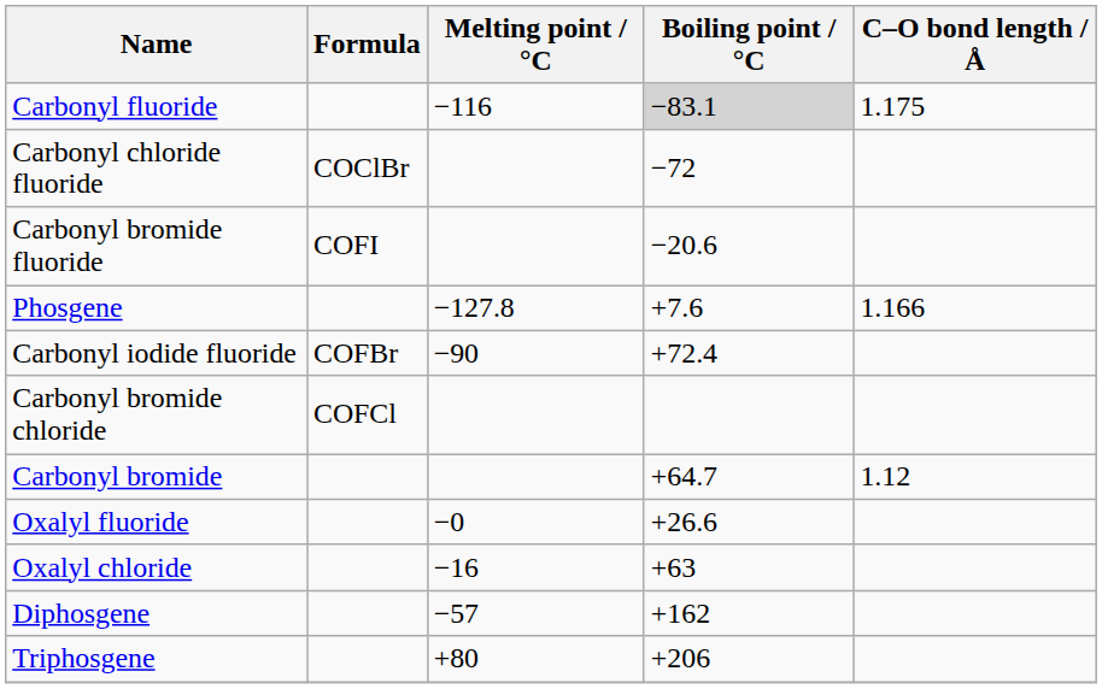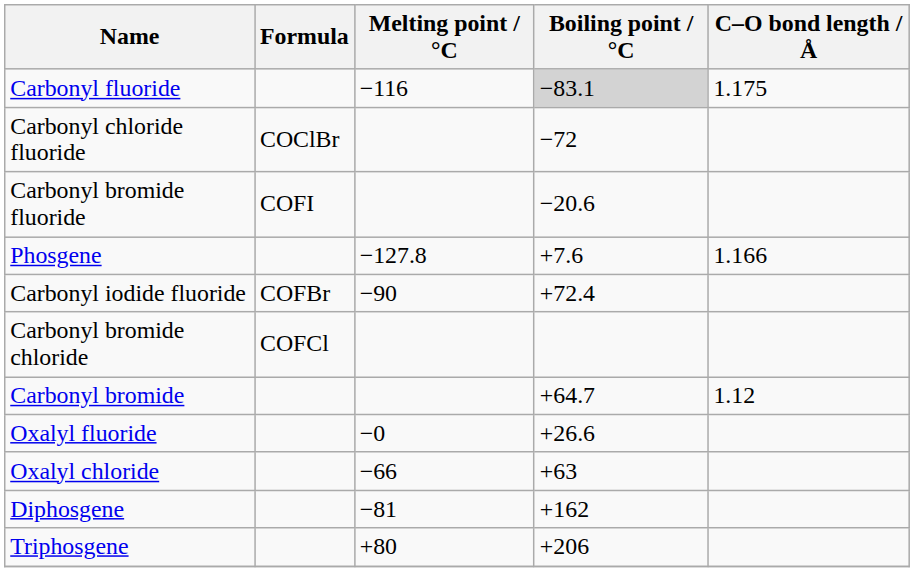Oxalyl chloride | Melting point / °C: −16 -> −66
Diphosgene | Melting point / °C: −57 -> −81
